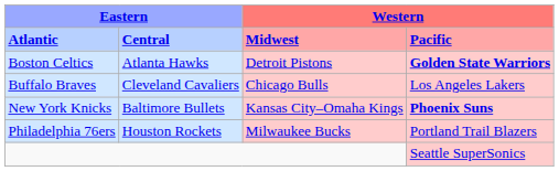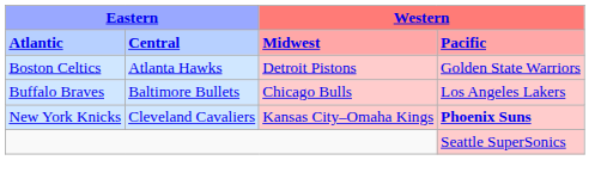Boston Celtics | column 4: bold -> normal
Buffalo Braves | column 2: Cleveland Cavaliers -> Baltimore Bullets
New York Knicks | column 2: Baltimore Bullets -> Cleveland Cavaliers
- row: Philadelphia 76ers | Houston Rockets | Milwaukee Bucks | Portland Trail Blazers
